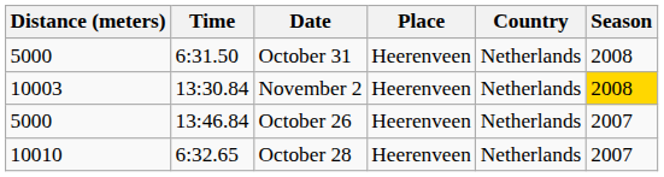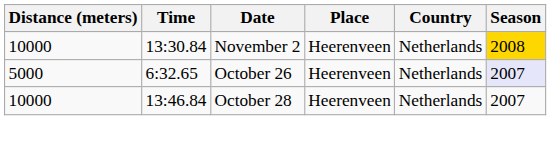- row: 5000 | 6:31.50 | October 31 | Heerenveen | Netherlands | 2008
November 2 | Distance (meters): 10003 -> 10000
October 26 | Time: 13:46.84 -> 6:32.65
October 26 | Season: no background -> lavender background
October 28 | Distance (meters): 10010 -> 10000
October 28 | Time: 6:32.65 -> 13:46.84
